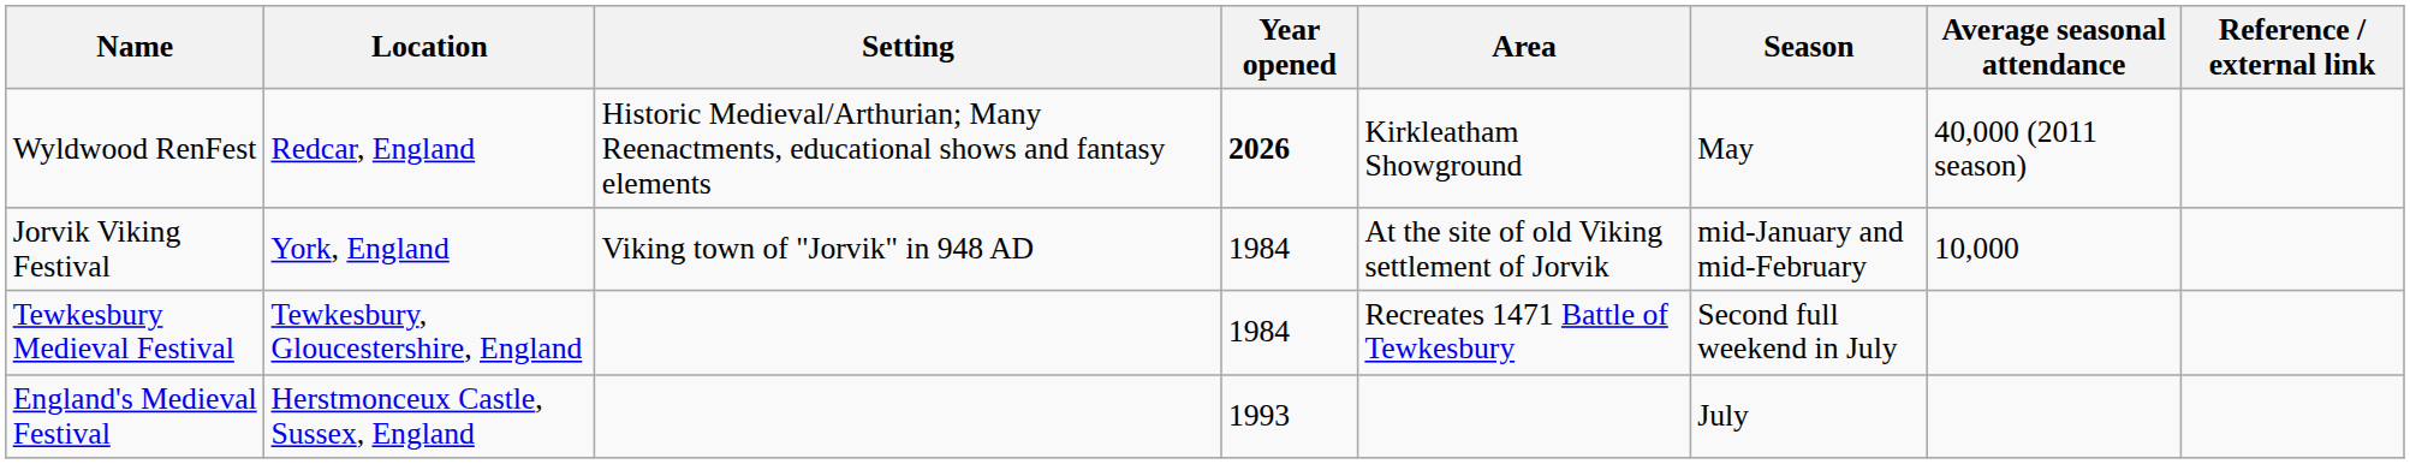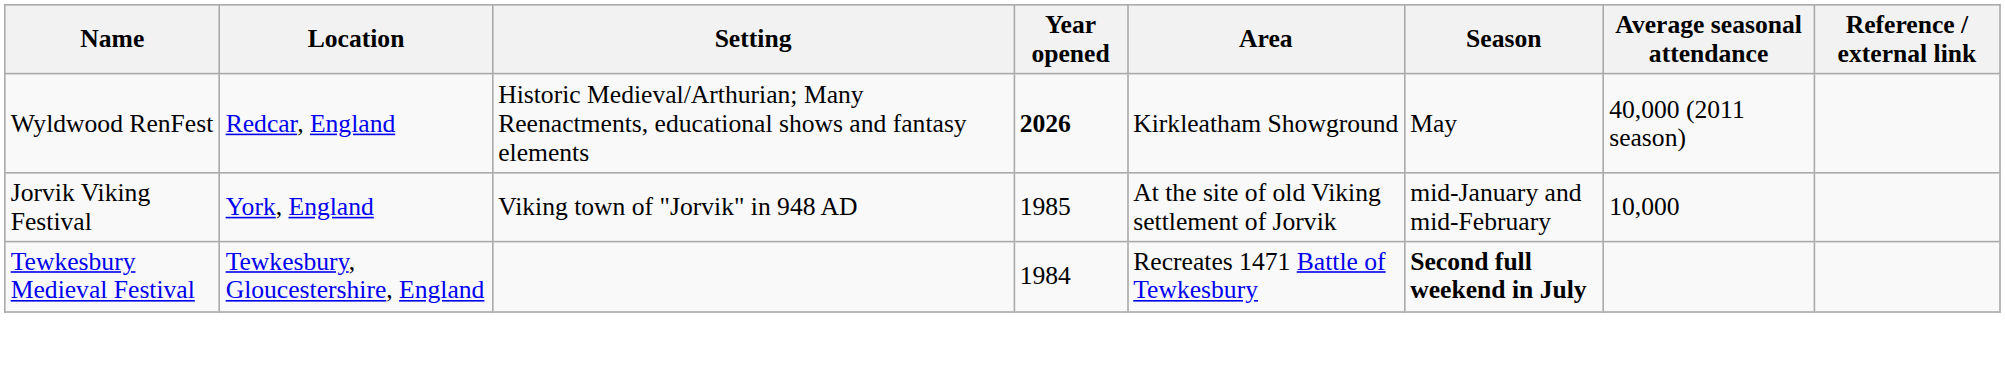Jorvik Viking Festival | Year opened: 1984 -> 1985
Tewkesbury Medieval Festival | Season: normal -> bold
- row: England's Medieval Festival | Herstmonceux Castle, Sussex, England | 1993 | July
